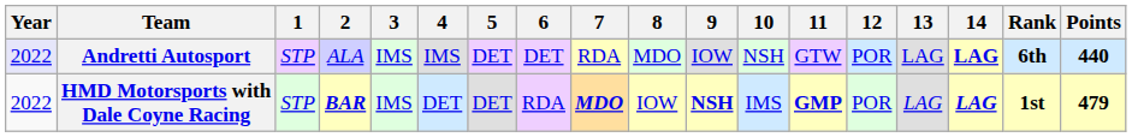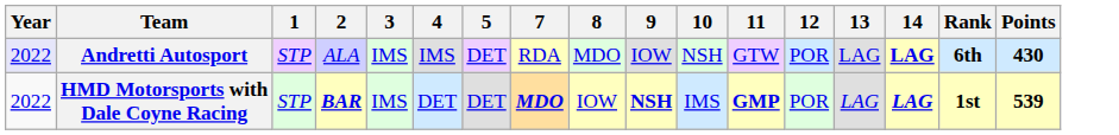- column: 6 | DET | RDA
Andretti Autosport | Points: 440 -> 430
HMD Motorsports with Dale Coyne Racing | Points: 479 -> 539
